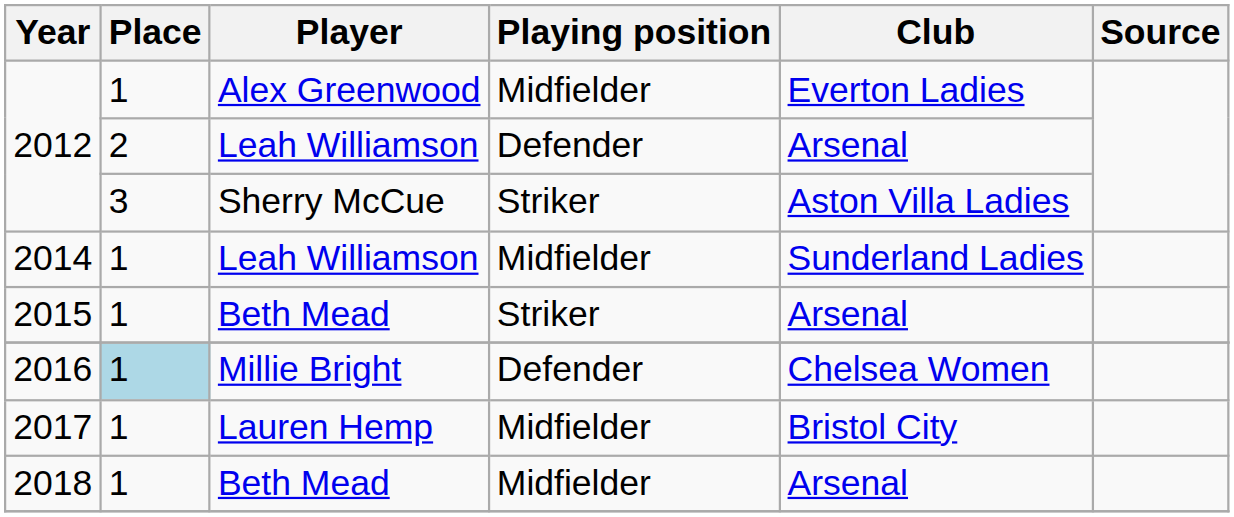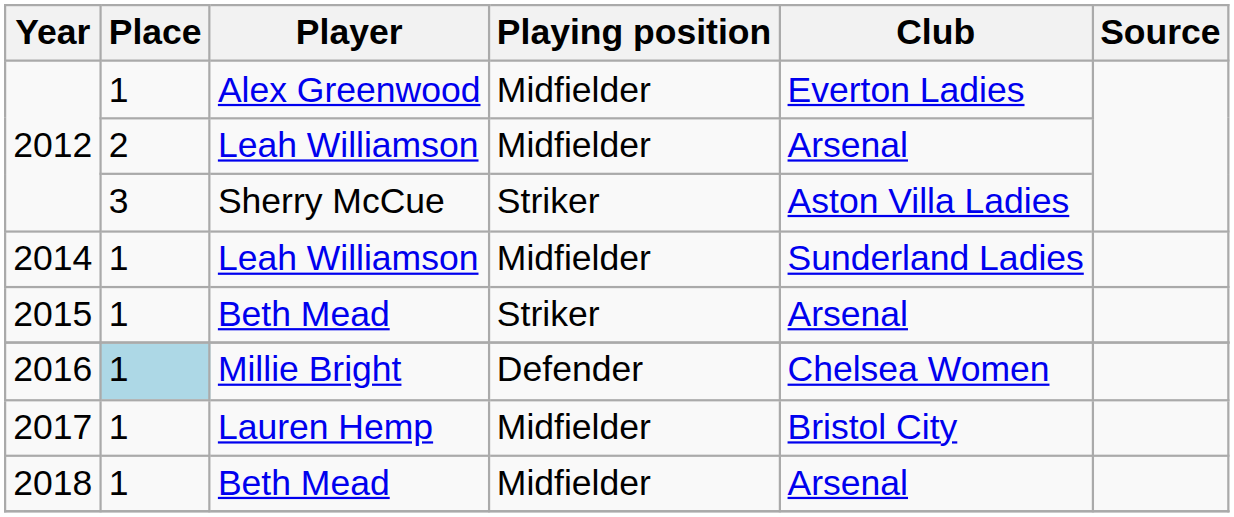2012 / Leah Williamson | Playing position: Defender -> Midfielder
